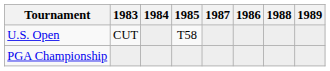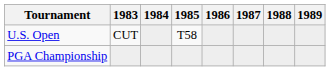columns swapped: 1986 <-> 1987
